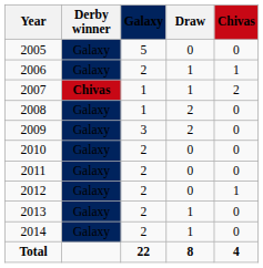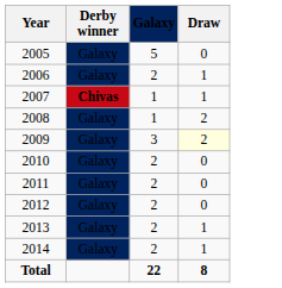- column: Chivas | 0 | 1 | 2 | 0 | 0 | 0 | 0 | 1 | 0 | 0 | 4
2009 | Draw: no background -> lightyellow background
